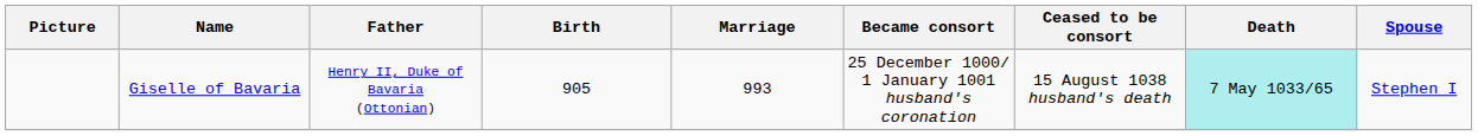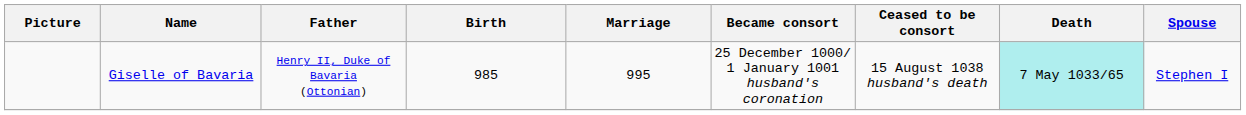Giselle of Bavaria | Birth: 905 -> 985
Giselle of Bavaria | Marriage: 993 -> 995
